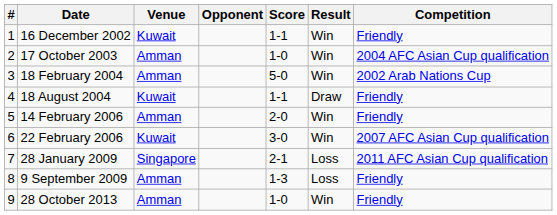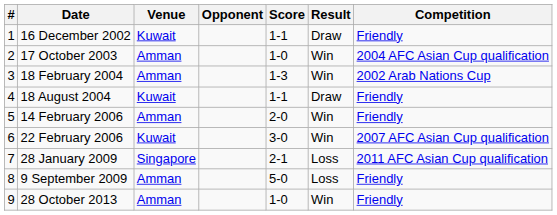16 December 2002 | Result: Win -> Draw
18 February 2004 | Score: 5-0 -> 1-3
9 September 2009 | Score: 1-3 -> 5-0
